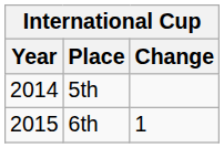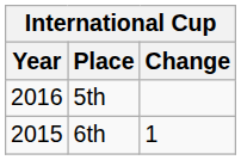5th | Year: 2014 -> 2016
